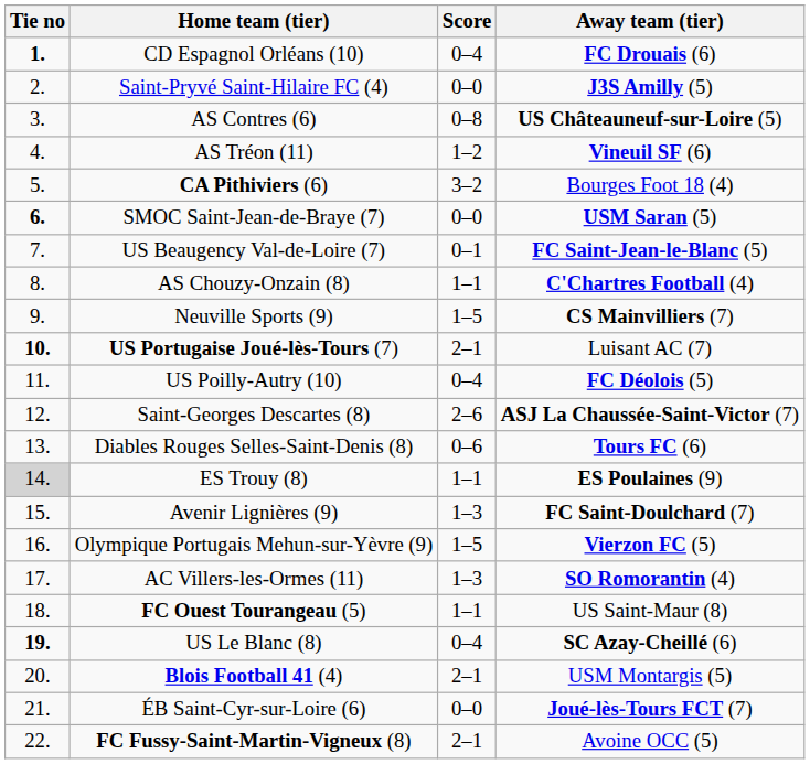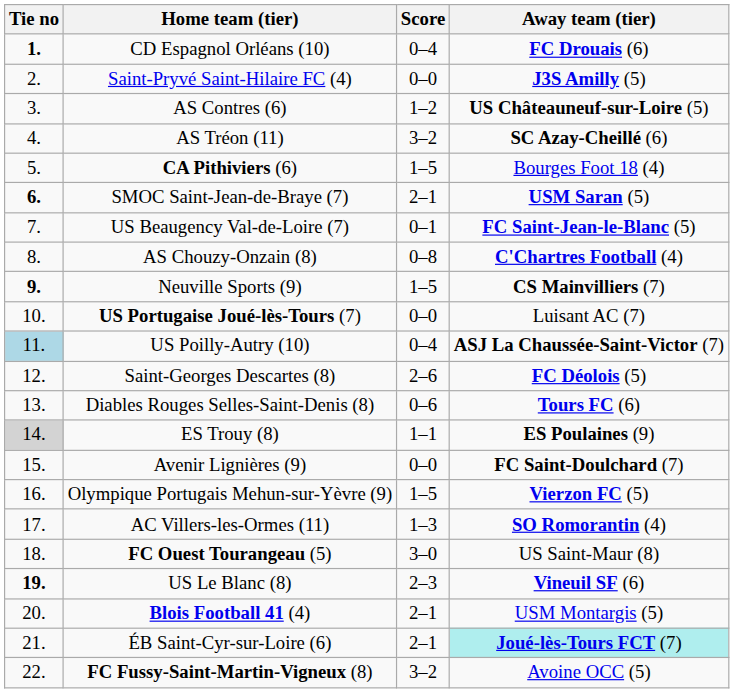AS Contres (6) | Score: 0–8 -> 1–2
AS Tréon (11) | Score: 1–2 -> 3–2
AS Tréon (11) | Away team (tier): Vineuil SF (6) -> SC Azay-Cheillé (6)
CA Pithiviers (6) | Score: 3–2 -> 1–5
SMOC Saint-Jean-de-Braye (7) | Score: 0–0 -> 2–1
AS Chouzy-Onzain (8) | Score: 1–1 -> 0–8
Neuville Sports (9) | Tie no: normal -> bold
US Portugaise Joué-lès-Tours (7) | Tie no: bold -> normal
US Portugaise Joué-lès-Tours (7) | Score: 2–1 -> 0–0
US Poilly-Autry (10) | Tie no: no background -> lightblue background
US Poilly-Autry (10) | Away team (tier): FC Déolois (5) -> ASJ La Chaussée-Saint-Victor (7)
Saint-Georges Descartes (8) | Away team (tier): ASJ La Chaussée-Saint-Victor (7) -> FC Déolois (5)
Avenir Lignières (9) | Score: 1–3 -> 0–0
FC Ouest Tourangeau (5) | Score: 1–1 -> 3–0
US Le Blanc (8) | Score: 0–4 -> 2–3
US Le Blanc (8) | Away team (tier): SC Azay-Cheillé (6) -> Vineuil SF (6)
ÉB Saint-Cyr-sur-Loire (6) | Score: 0–0 -> 2–1
ÉB Saint-Cyr-sur-Loire (6) | Away team (tier): no background -> paleturquoise background
FC Fussy-Saint-Martin-Vigneux (8) | Score: 2–1 -> 3–2
